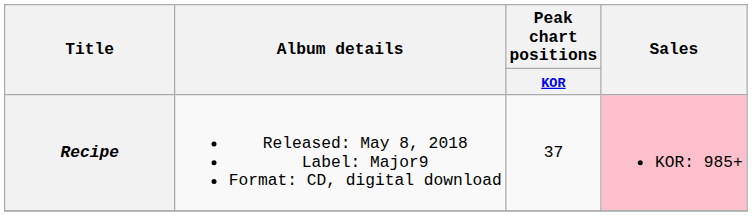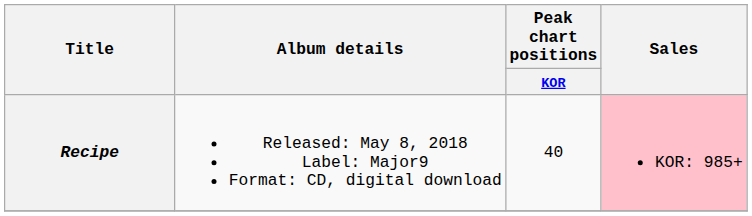Recipe | Peak chart positions / KOR: 37 -> 40
